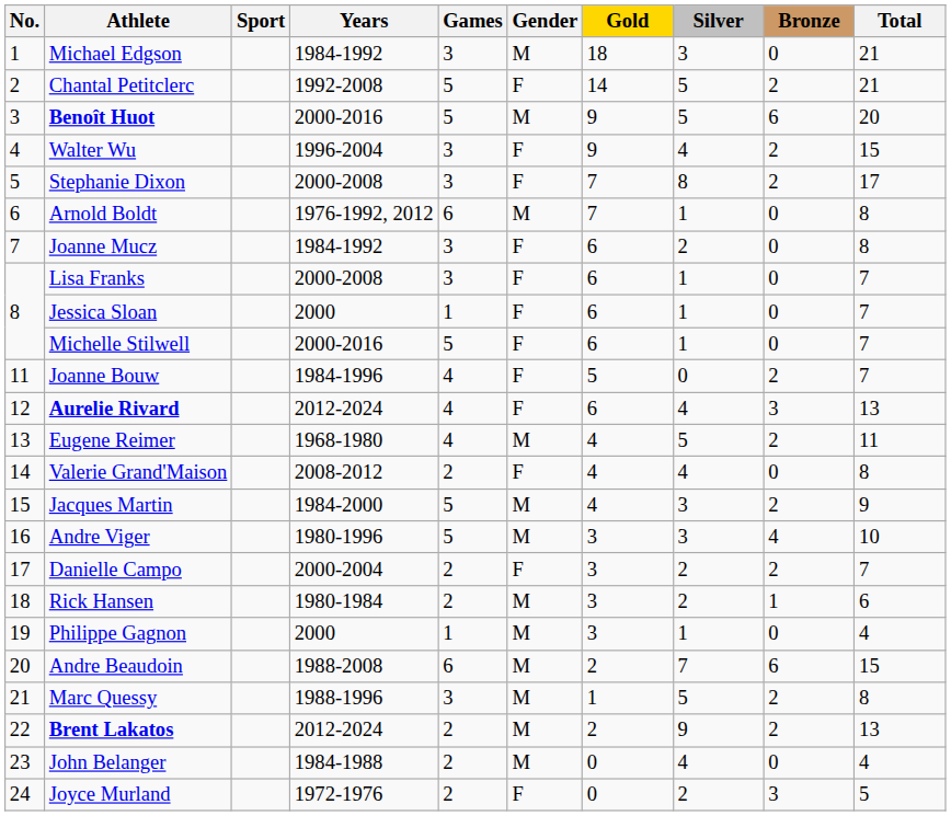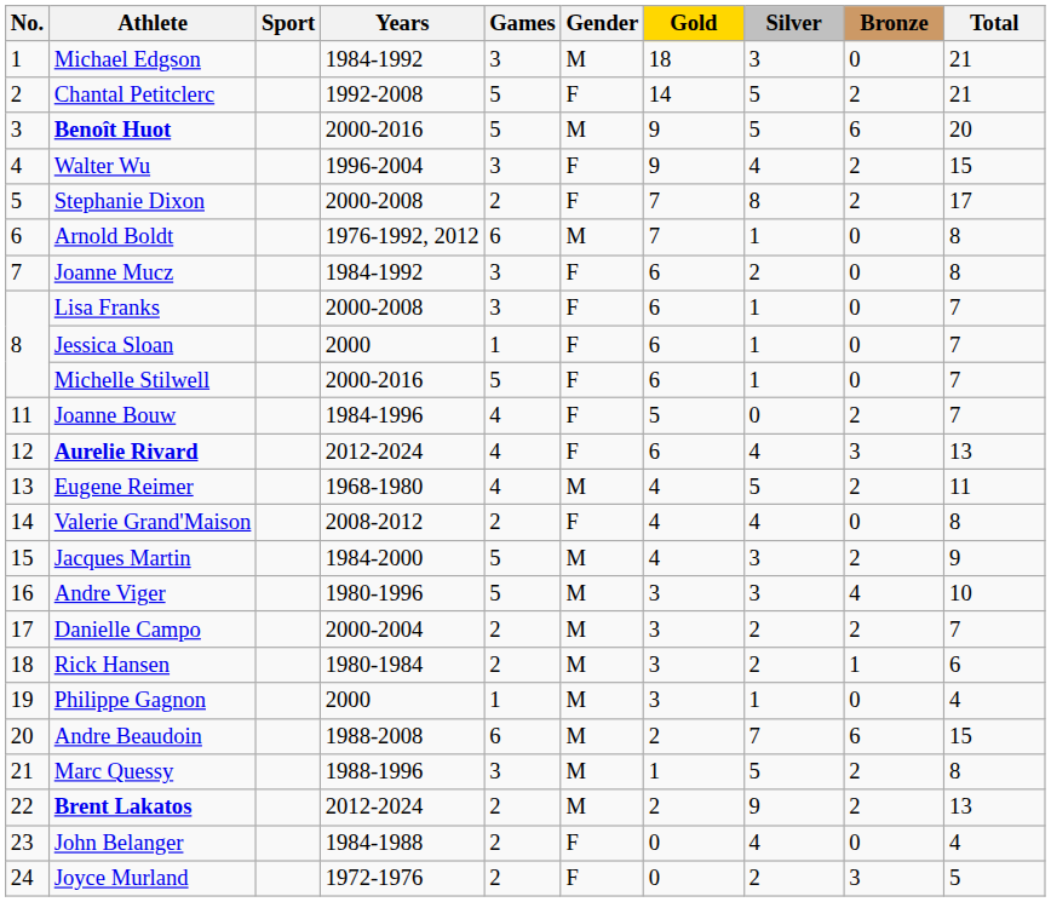Stephanie Dixon | Games: 3 -> 2
Danielle Campo | Gender: F -> M
John Belanger | Gender: M -> F
